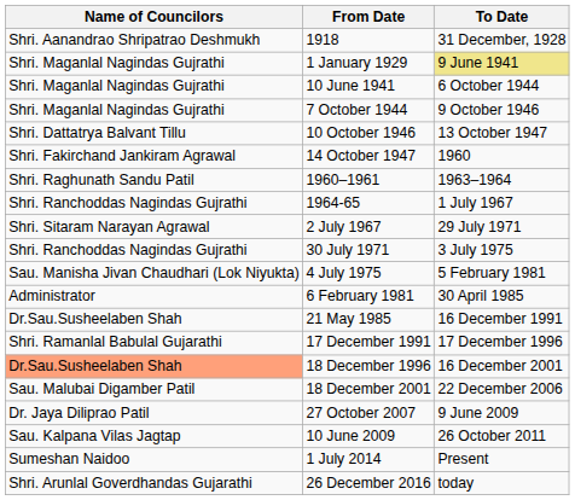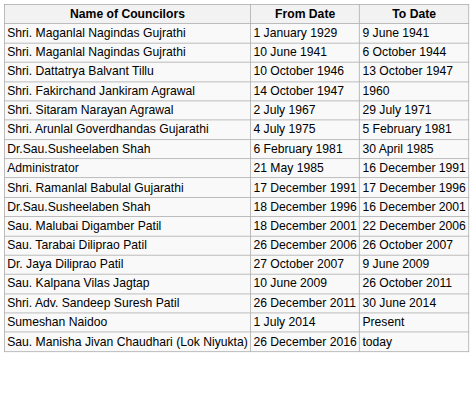- row: Shri. Aanandrao Shripatrao Deshmukh | 1918 | 31 December, 1928
1 January 1929 | To Date: khaki background -> no background
- row: Shri. Maganlal Nagindas Gujrathi | 7 October 1944 | 9 October 1946
- row: Shri. Raghunath Sandu Patil | 1960–1961 | 1963–1964
- row: Shri. Ranchoddas Nagindas Gujrathi | 1964-65 | 1 July 1967
- row: Shri. Ranchoddas Nagindas Gujrathi | 30 July 1971 | 3 July 1975
4 July 1975 | Name of Councilors: Sau. Manisha Jivan Chaudhari (Lok Niyukta) -> Shri. Arunlal Goverdhandas Gujarathi
6 February 1981 | Name of Councilors: Administrator -> Dr.Sau.Susheelaben Shah
21 May 1985 | Name of Councilors: Dr.Sau.Susheelaben Shah -> Administrator
18 December 1996 | Name of Councilors: lightsalmon background -> no background
+ row: Sau. Tarabai Diliprao Patil | 26 December 2006 | 26 October 2007
+ row: Shri. Adv. Sandeep Suresh Patil | 26 December 2011 | 30 June 2014
26 December 2016 | Name of Councilors: Shri. Arunlal Goverdhandas Gujarathi -> Sau. Manisha Jivan Chaudhari (Lok Niyukta)
